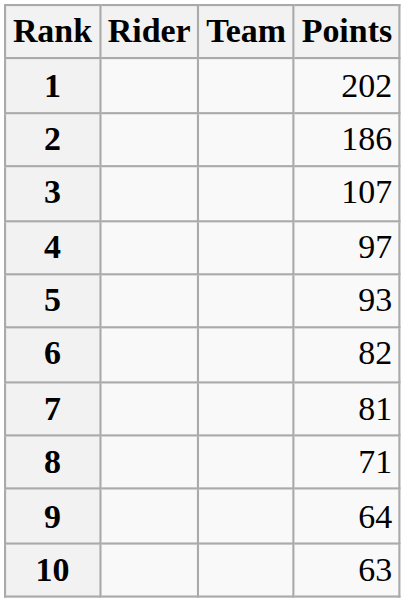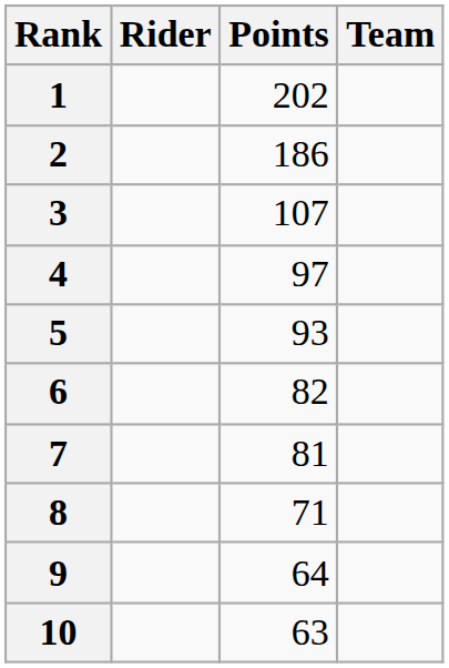columns swapped: Team <-> Points
